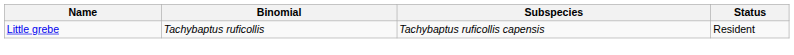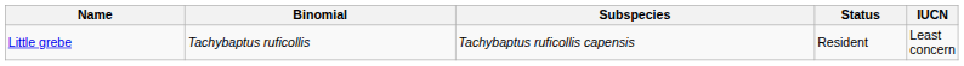+ column: IUCN | Least concern
